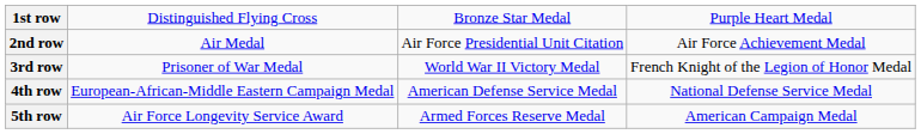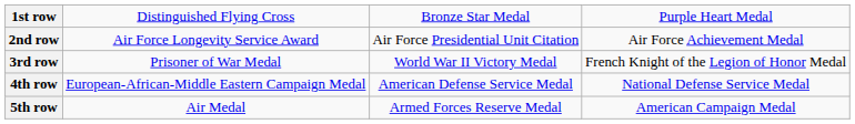2nd row | column 2: Air Medal -> Air Force Longevity Service Award
5th row | column 2: Air Force Longevity Service Award -> Air Medal
